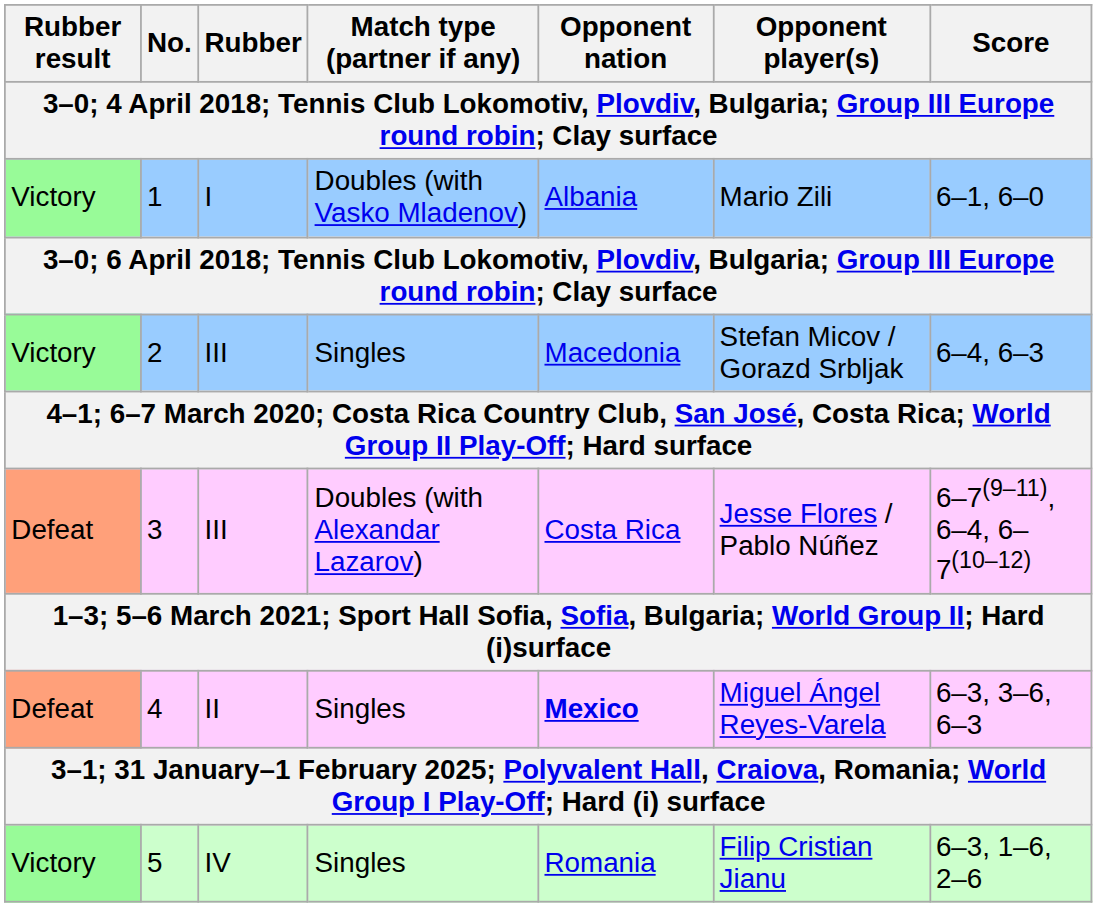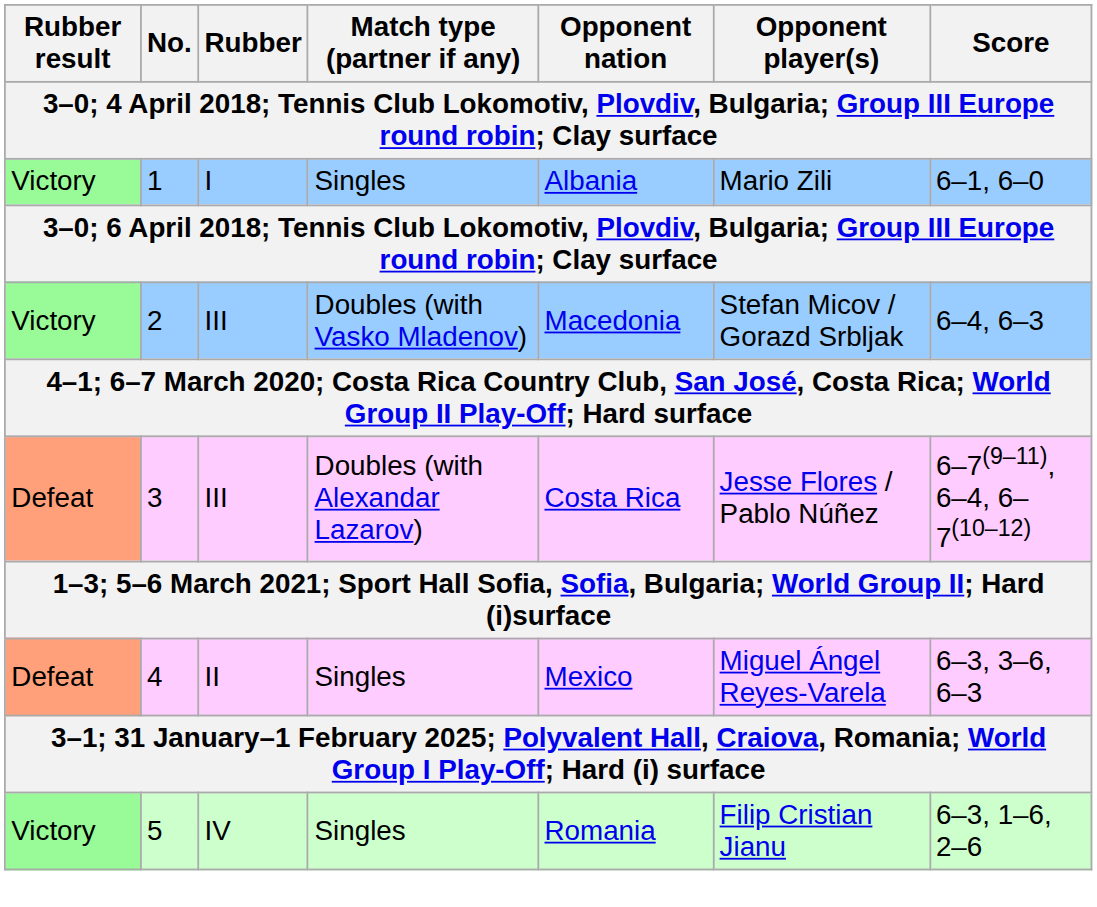1 | Match type (partner if any): Doubles (with Vasko Mladenov) -> Singles
2 | Match type (partner if any): Singles -> Doubles (with Vasko Mladenov)
4 | Opponent nation: bold -> normal
